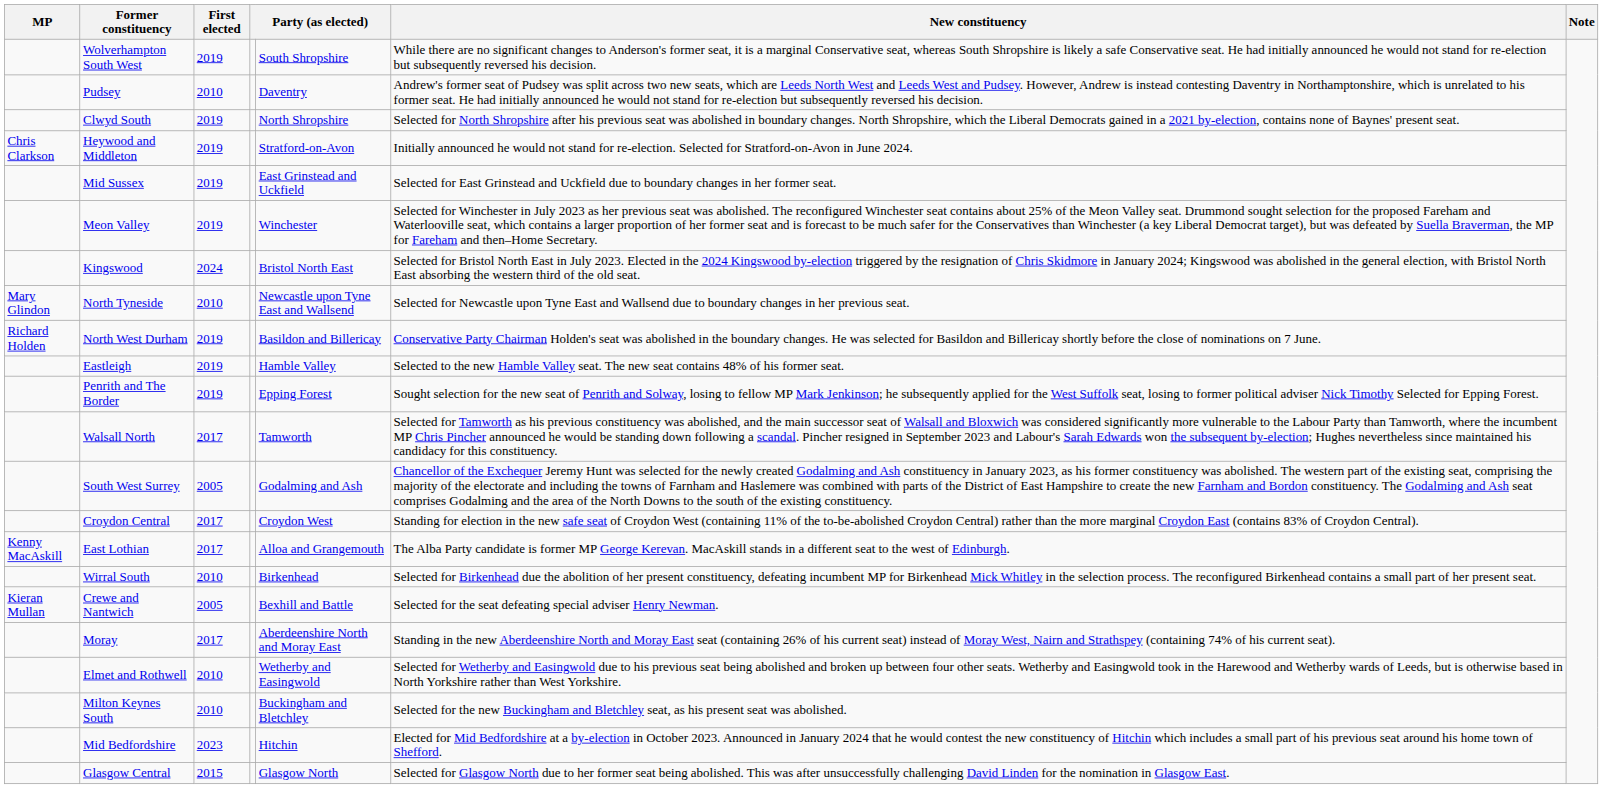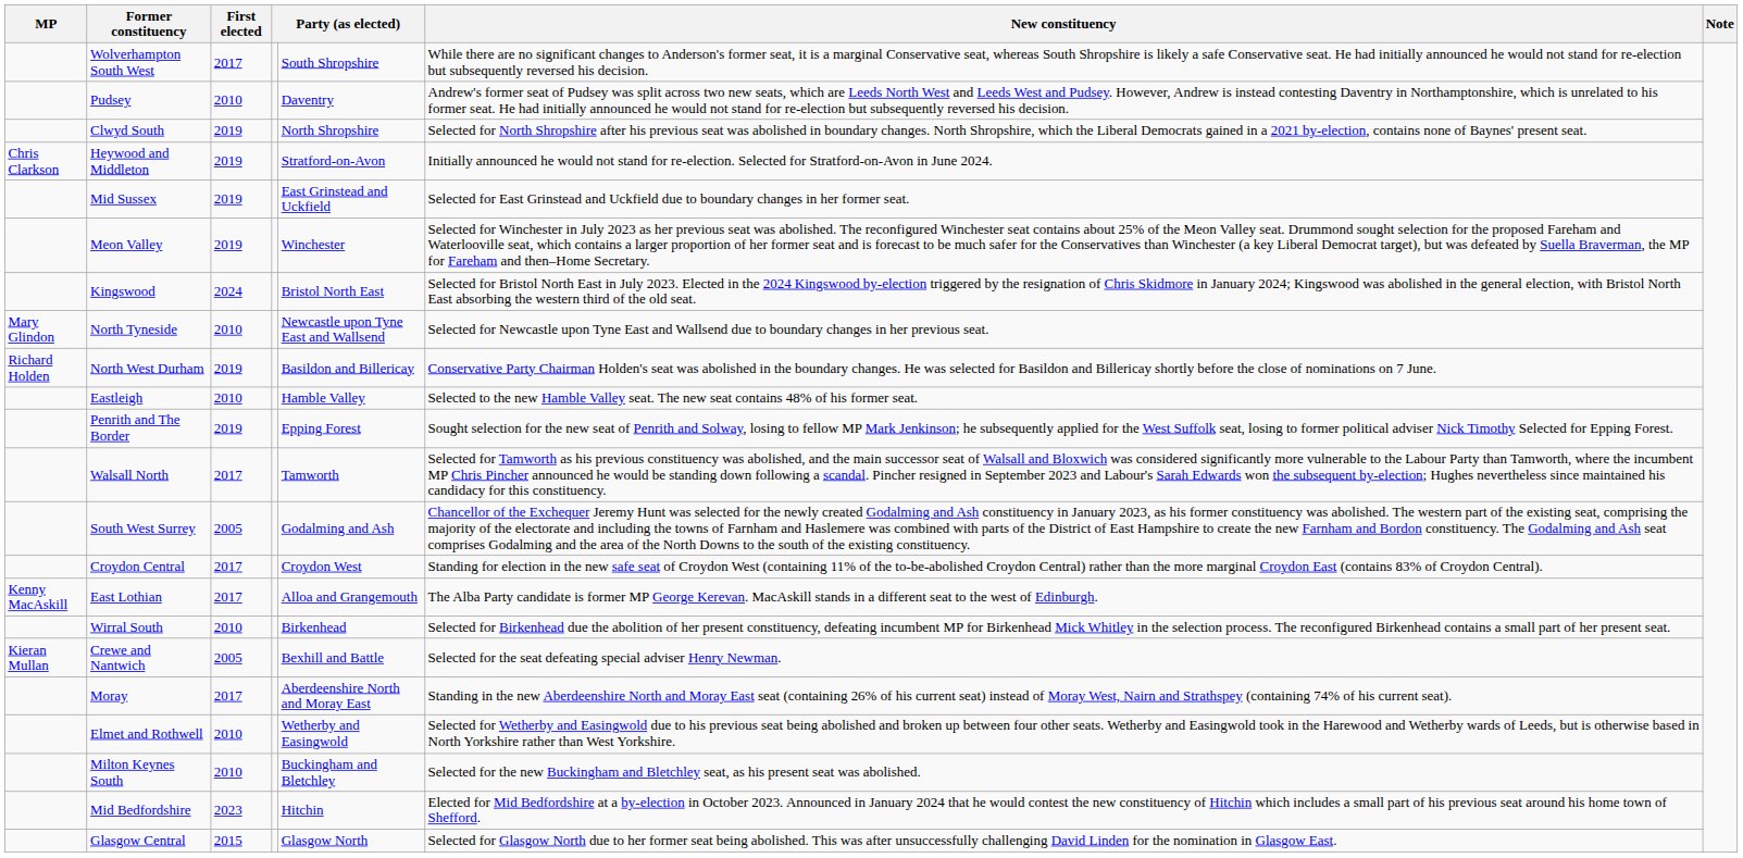Wolverhampton South West | First elected: 2019 -> 2017
Eastleigh | First elected: 2019 -> 2010
